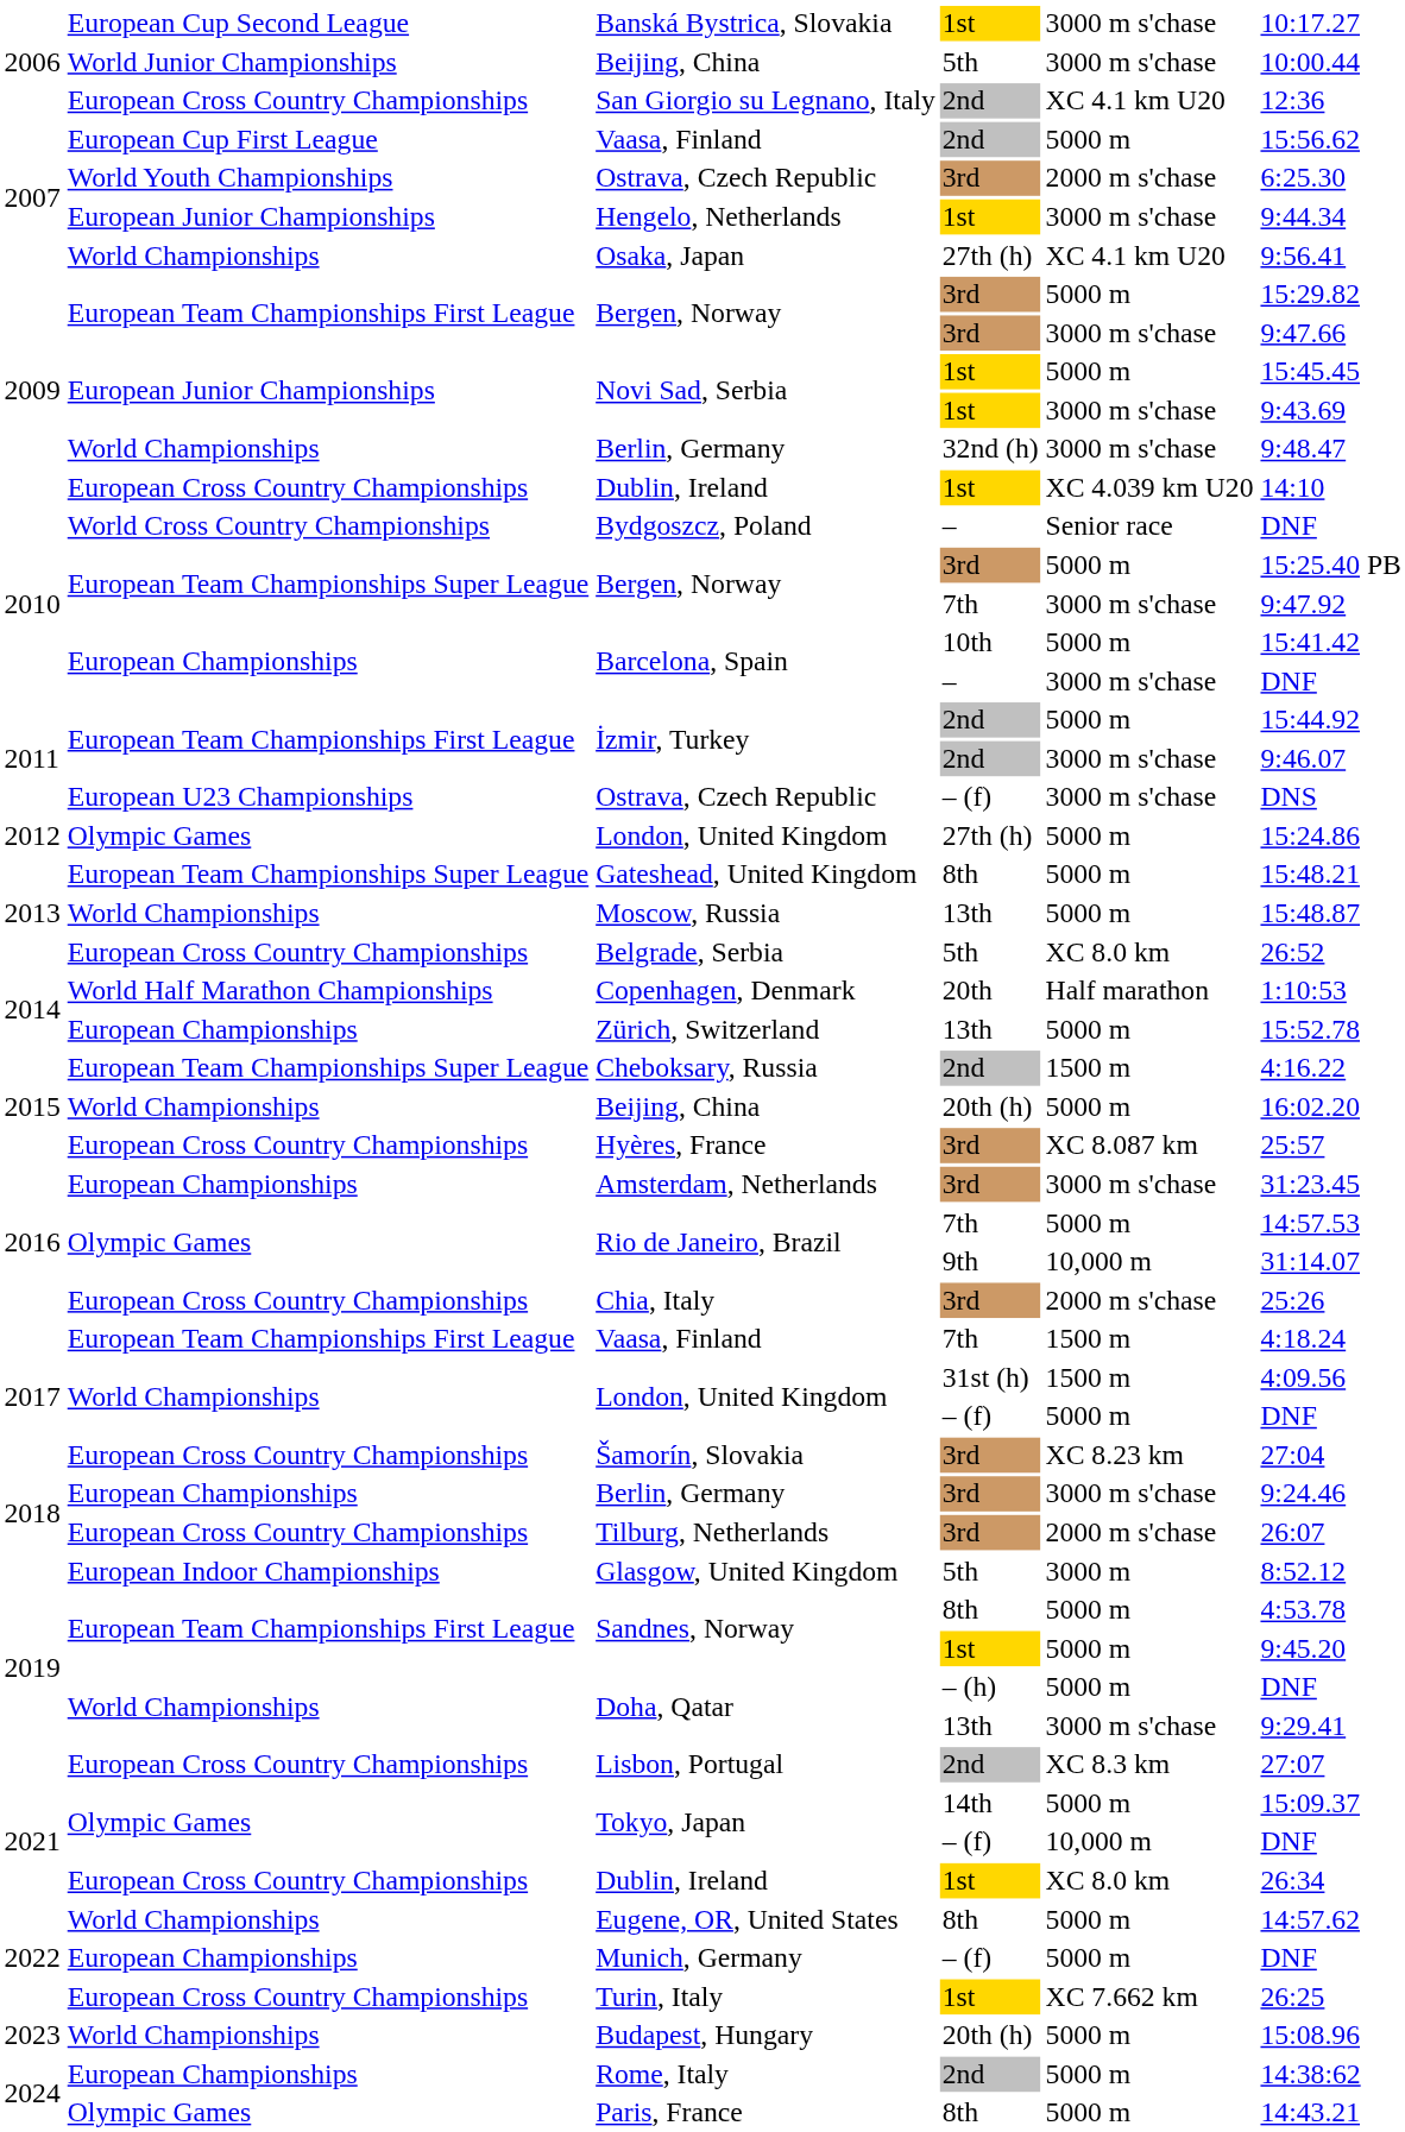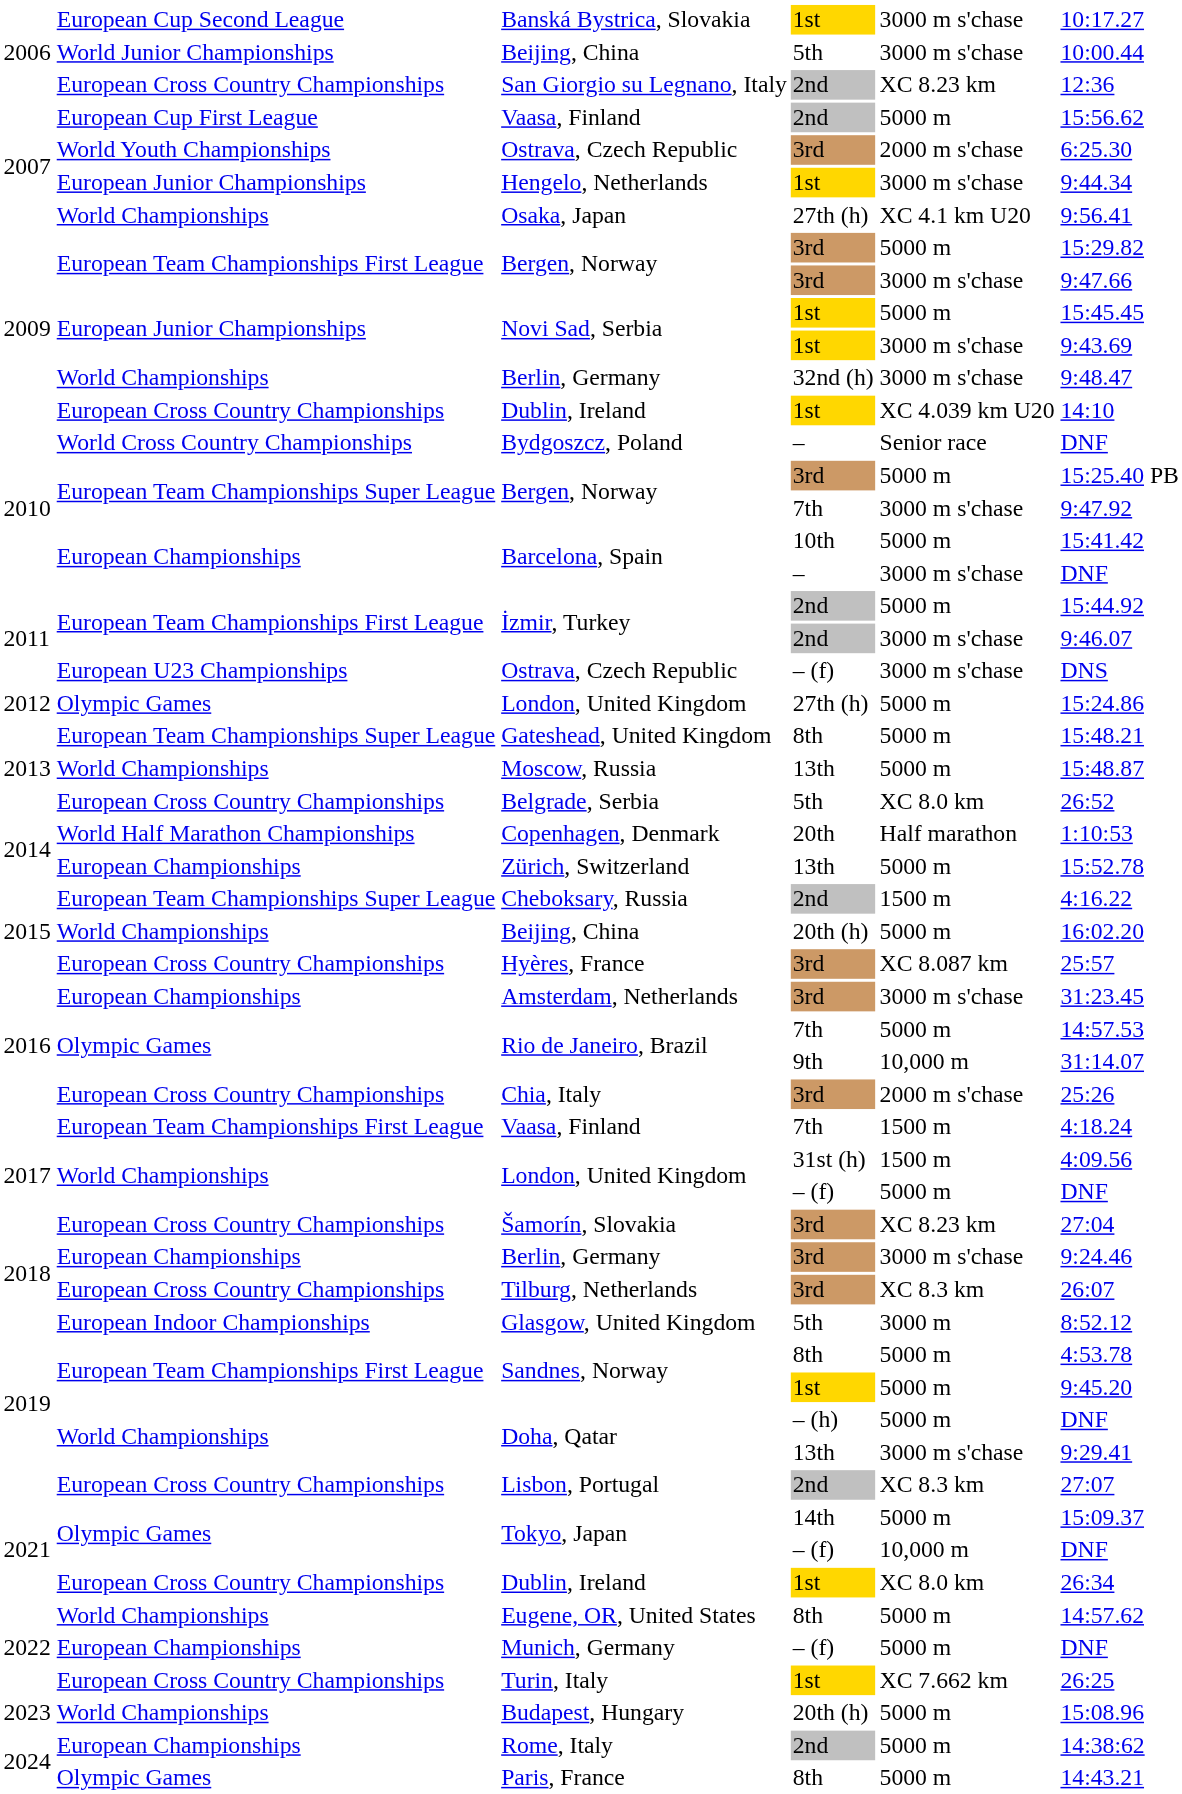San Giorgio su Legnano, Italy | column 5: XC 4.1 km U20 -> XC 8.23 km
Tilburg, Netherlands | column 5: 2000 m s'chase -> XC 8.3 km
